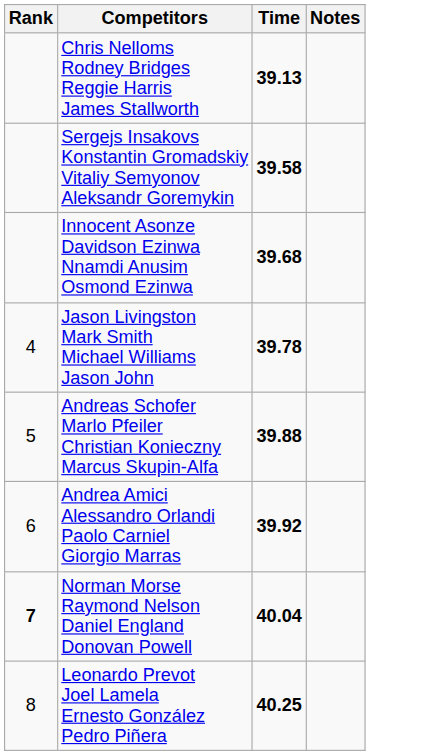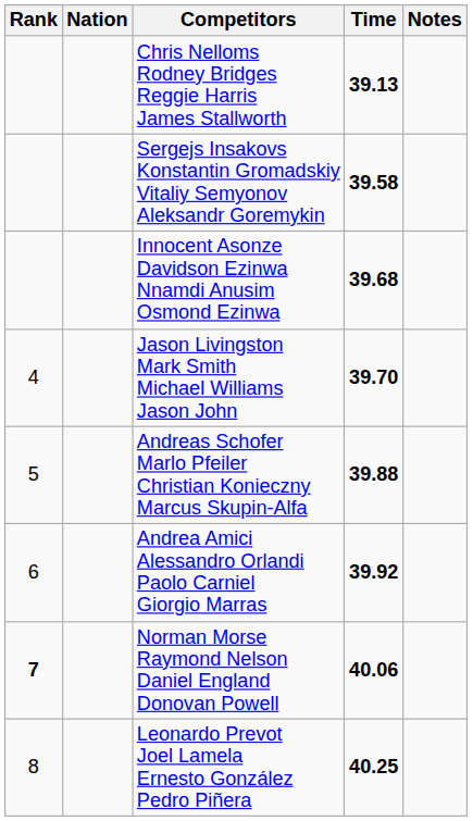+ column: Nation
Jason Livingston Mark Smith Michael Williams Jason John | Time: 39.78 -> 39.70
Norman Morse Raymond Nelson Daniel England Donovan Powell | Time: 40.04 -> 40.06
